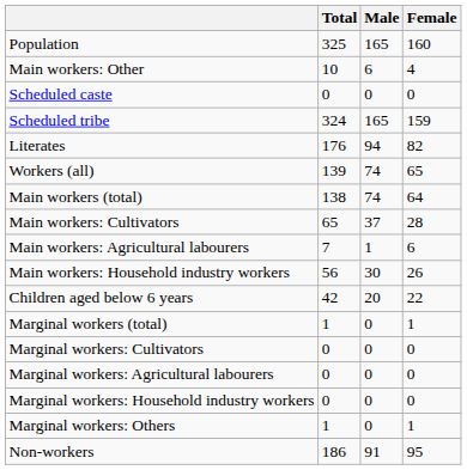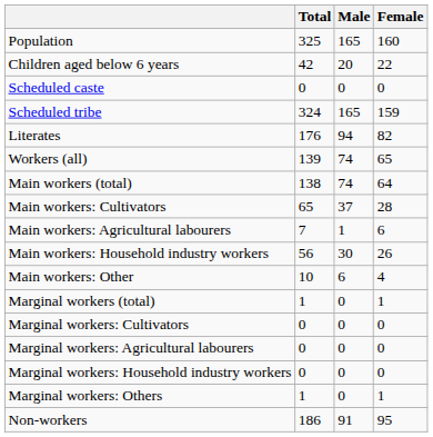rows swapped: Children aged below 6 years <-> Main workers: Other
